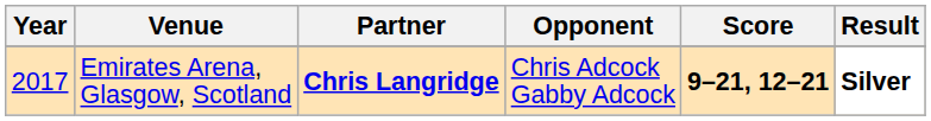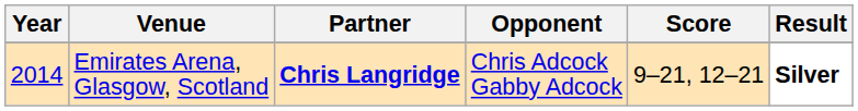Emirates Arena, Glasgow, Scotland | Year: 2017 -> 2014
Emirates Arena, Glasgow, Scotland | Score: bold -> normal
